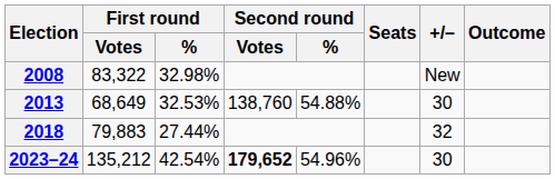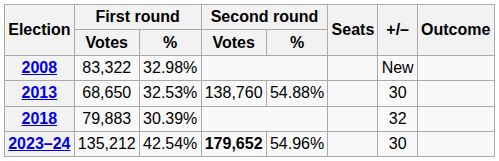2013 | First round / Votes: 68,649 -> 68,650
2018 | First round / %: 27.44% -> 30.39%
